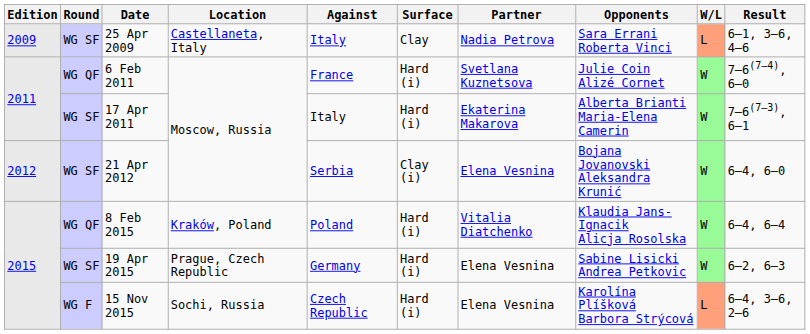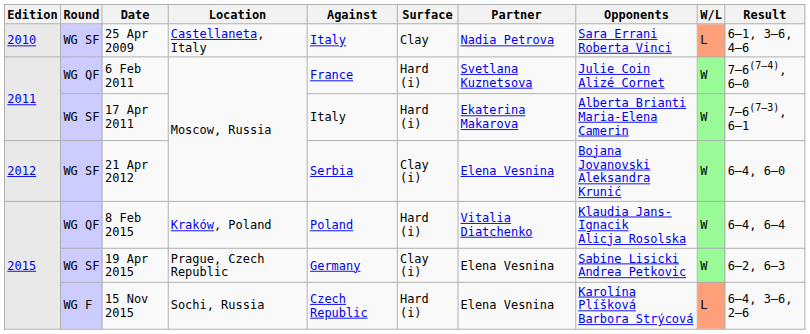25 Apr 2009 | Edition: 2009 -> 2010
19 Apr 2015 | Surface: Hard (i) -> Clay (i)
